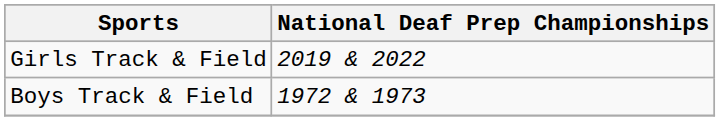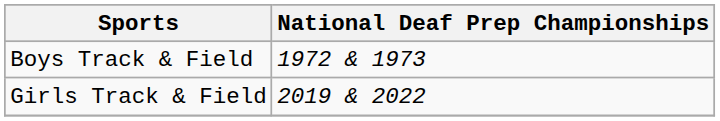rows swapped: Boys Track & Field <-> Girls Track & Field
